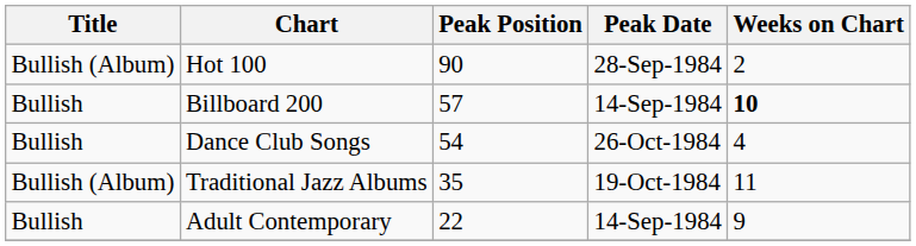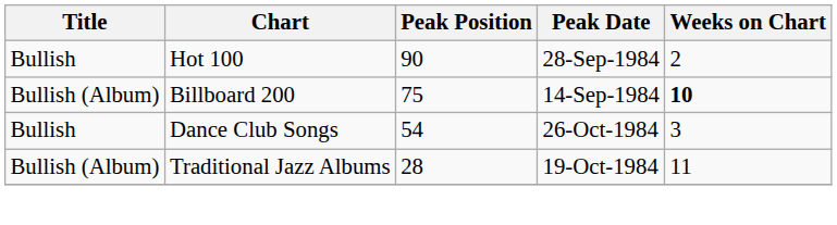Hot 100 | Title: Bullish (Album) -> Bullish
Billboard 200 | Title: Bullish -> Bullish (Album)
Billboard 200 | Peak Position: 57 -> 75
Dance Club Songs | Weeks on Chart: 4 -> 3
Traditional Jazz Albums | Peak Position: 35 -> 28
- row: Bullish | Adult Contemporary | 22 | 14-Sep-1984 | 9
